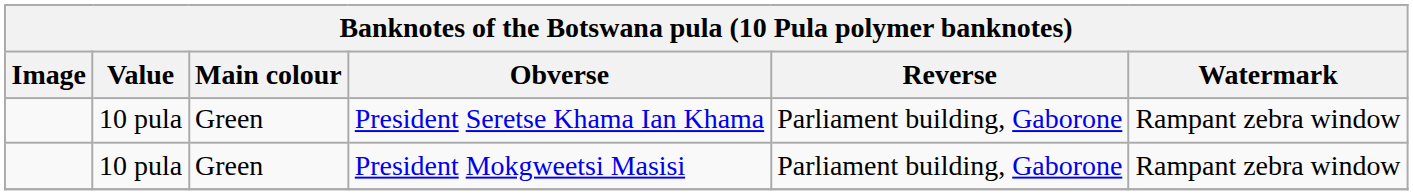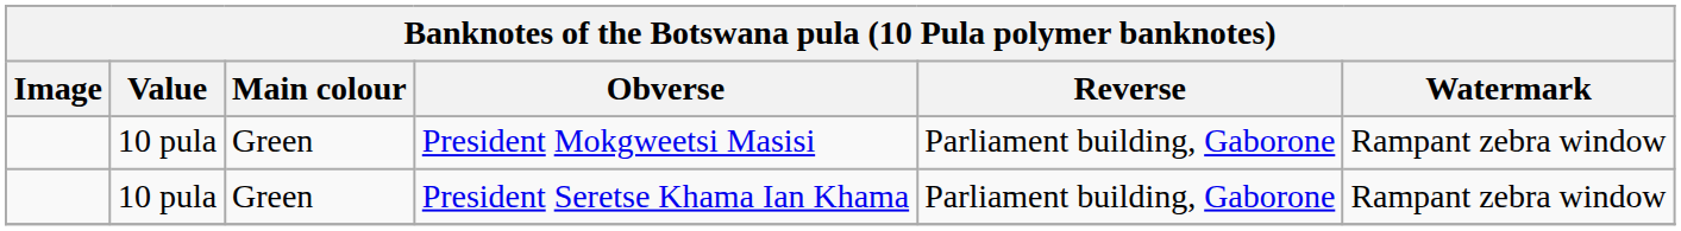rows swapped: President Seretse Khama Ian Khama <-> President Mokgweetsi Masisi
